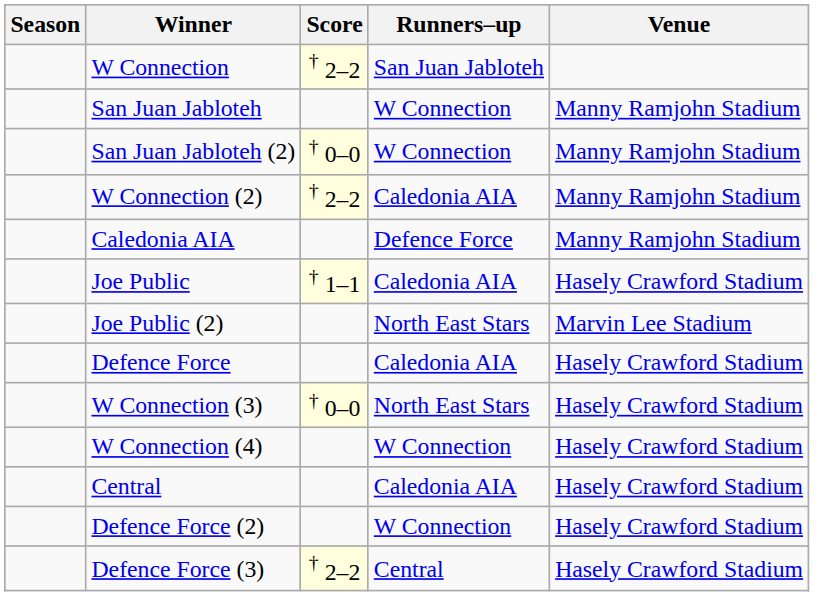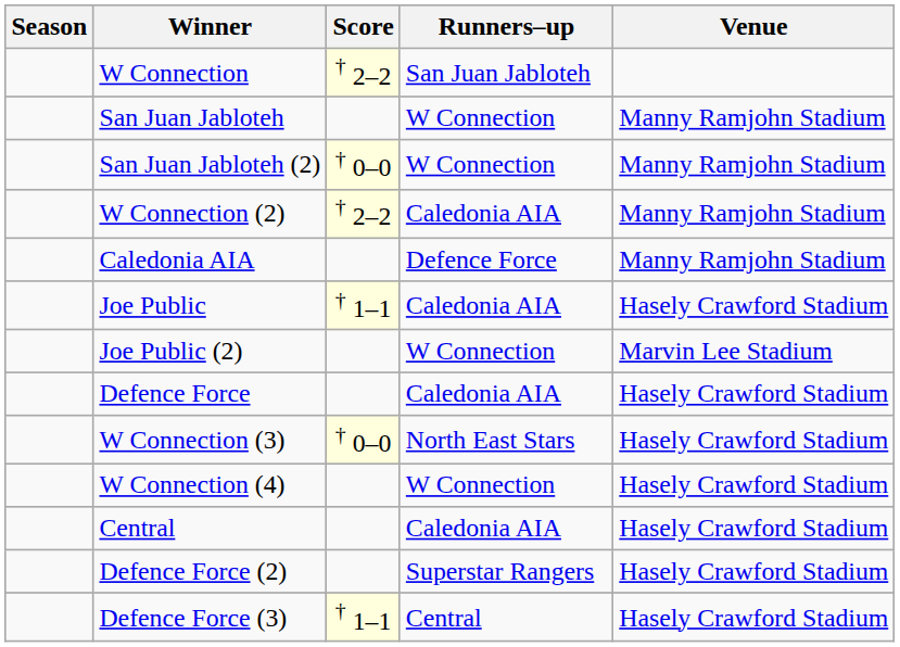Joe Public (2) | Runners–up: North East Stars -> W Connection
Defence Force (2) | Runners–up: W Connection -> Superstar Rangers
Defence Force (3) | Score: † 2–2 -> † 1–1
